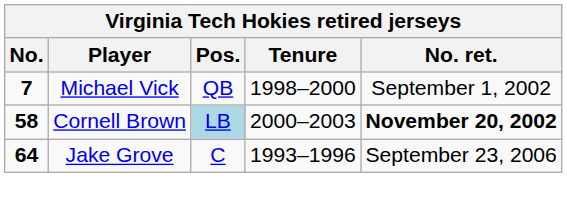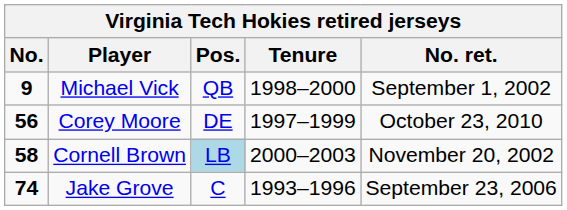Michael Vick | No.: 7 -> 9
+ row: 56 | Corey Moore | DE | 1997–1999 | October 23, 2010
Cornell Brown | No. ret.: bold -> normal
Jake Grove | No.: 64 -> 74
